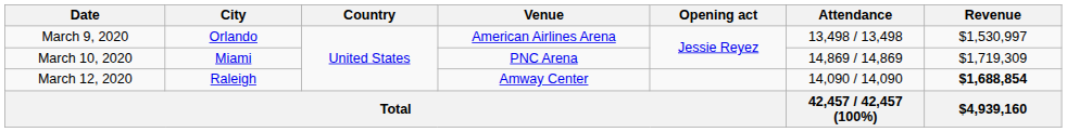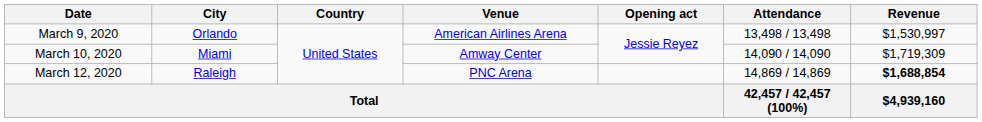March 10, 2020 | Venue: PNC Arena -> Amway Center
March 10, 2020 | Attendance: 14,869 / 14,869 -> 14,090 / 14,090
March 12, 2020 | Venue: Amway Center -> PNC Arena
March 12, 2020 | Attendance: 14,090 / 14,090 -> 14,869 / 14,869
